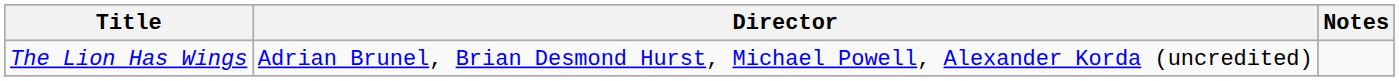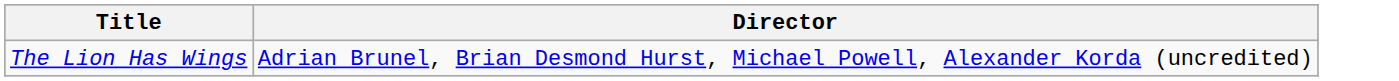- column: Notes
